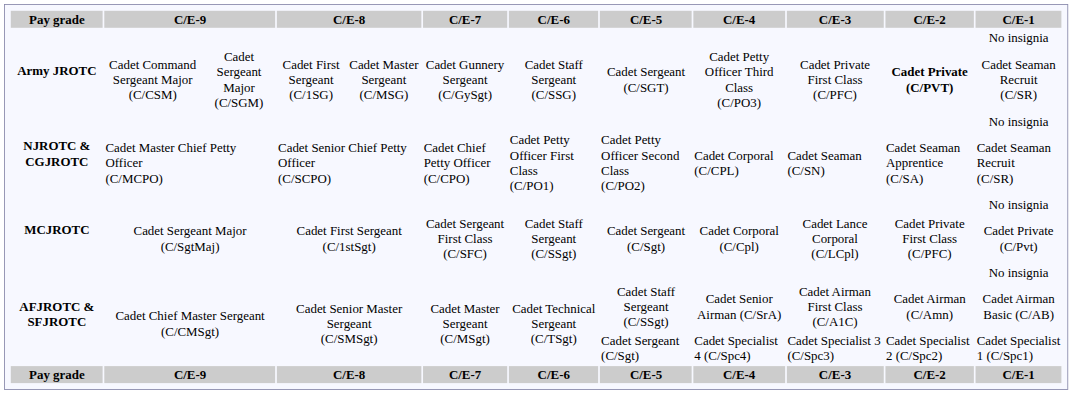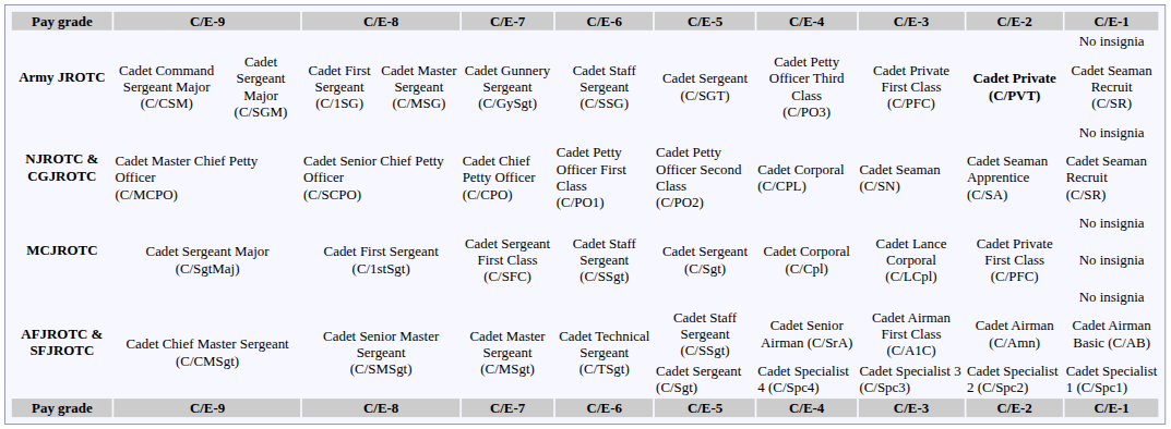Cadet Sergeant Major (C/SgtMaj) | C/E-1: Cadet Private (C/Pvt) -> No insignia
